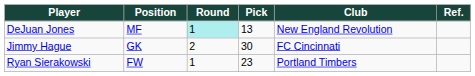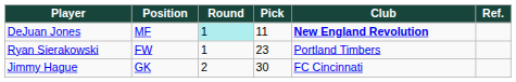DeJuan Jones | Pick: 13 -> 11
DeJuan Jones | Club: normal -> bold
rows swapped: Ryan Sierakowski <-> Jimmy Hague
